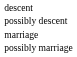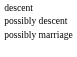- row: marriage
